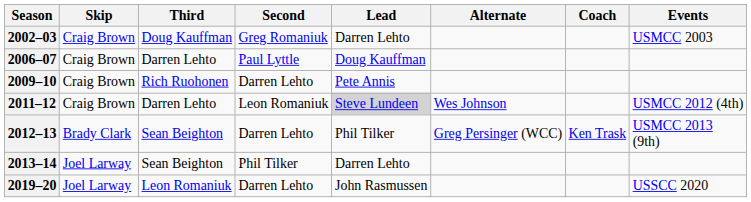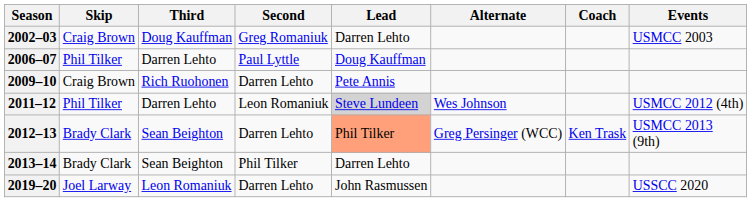2006–07 | Skip: Craig Brown -> Phil Tilker
2011–12 | Skip: Craig Brown -> Phil Tilker
2012–13 | Lead: no background -> lightsalmon background
2013–14 | Skip: Joel Larway -> Brady Clark
